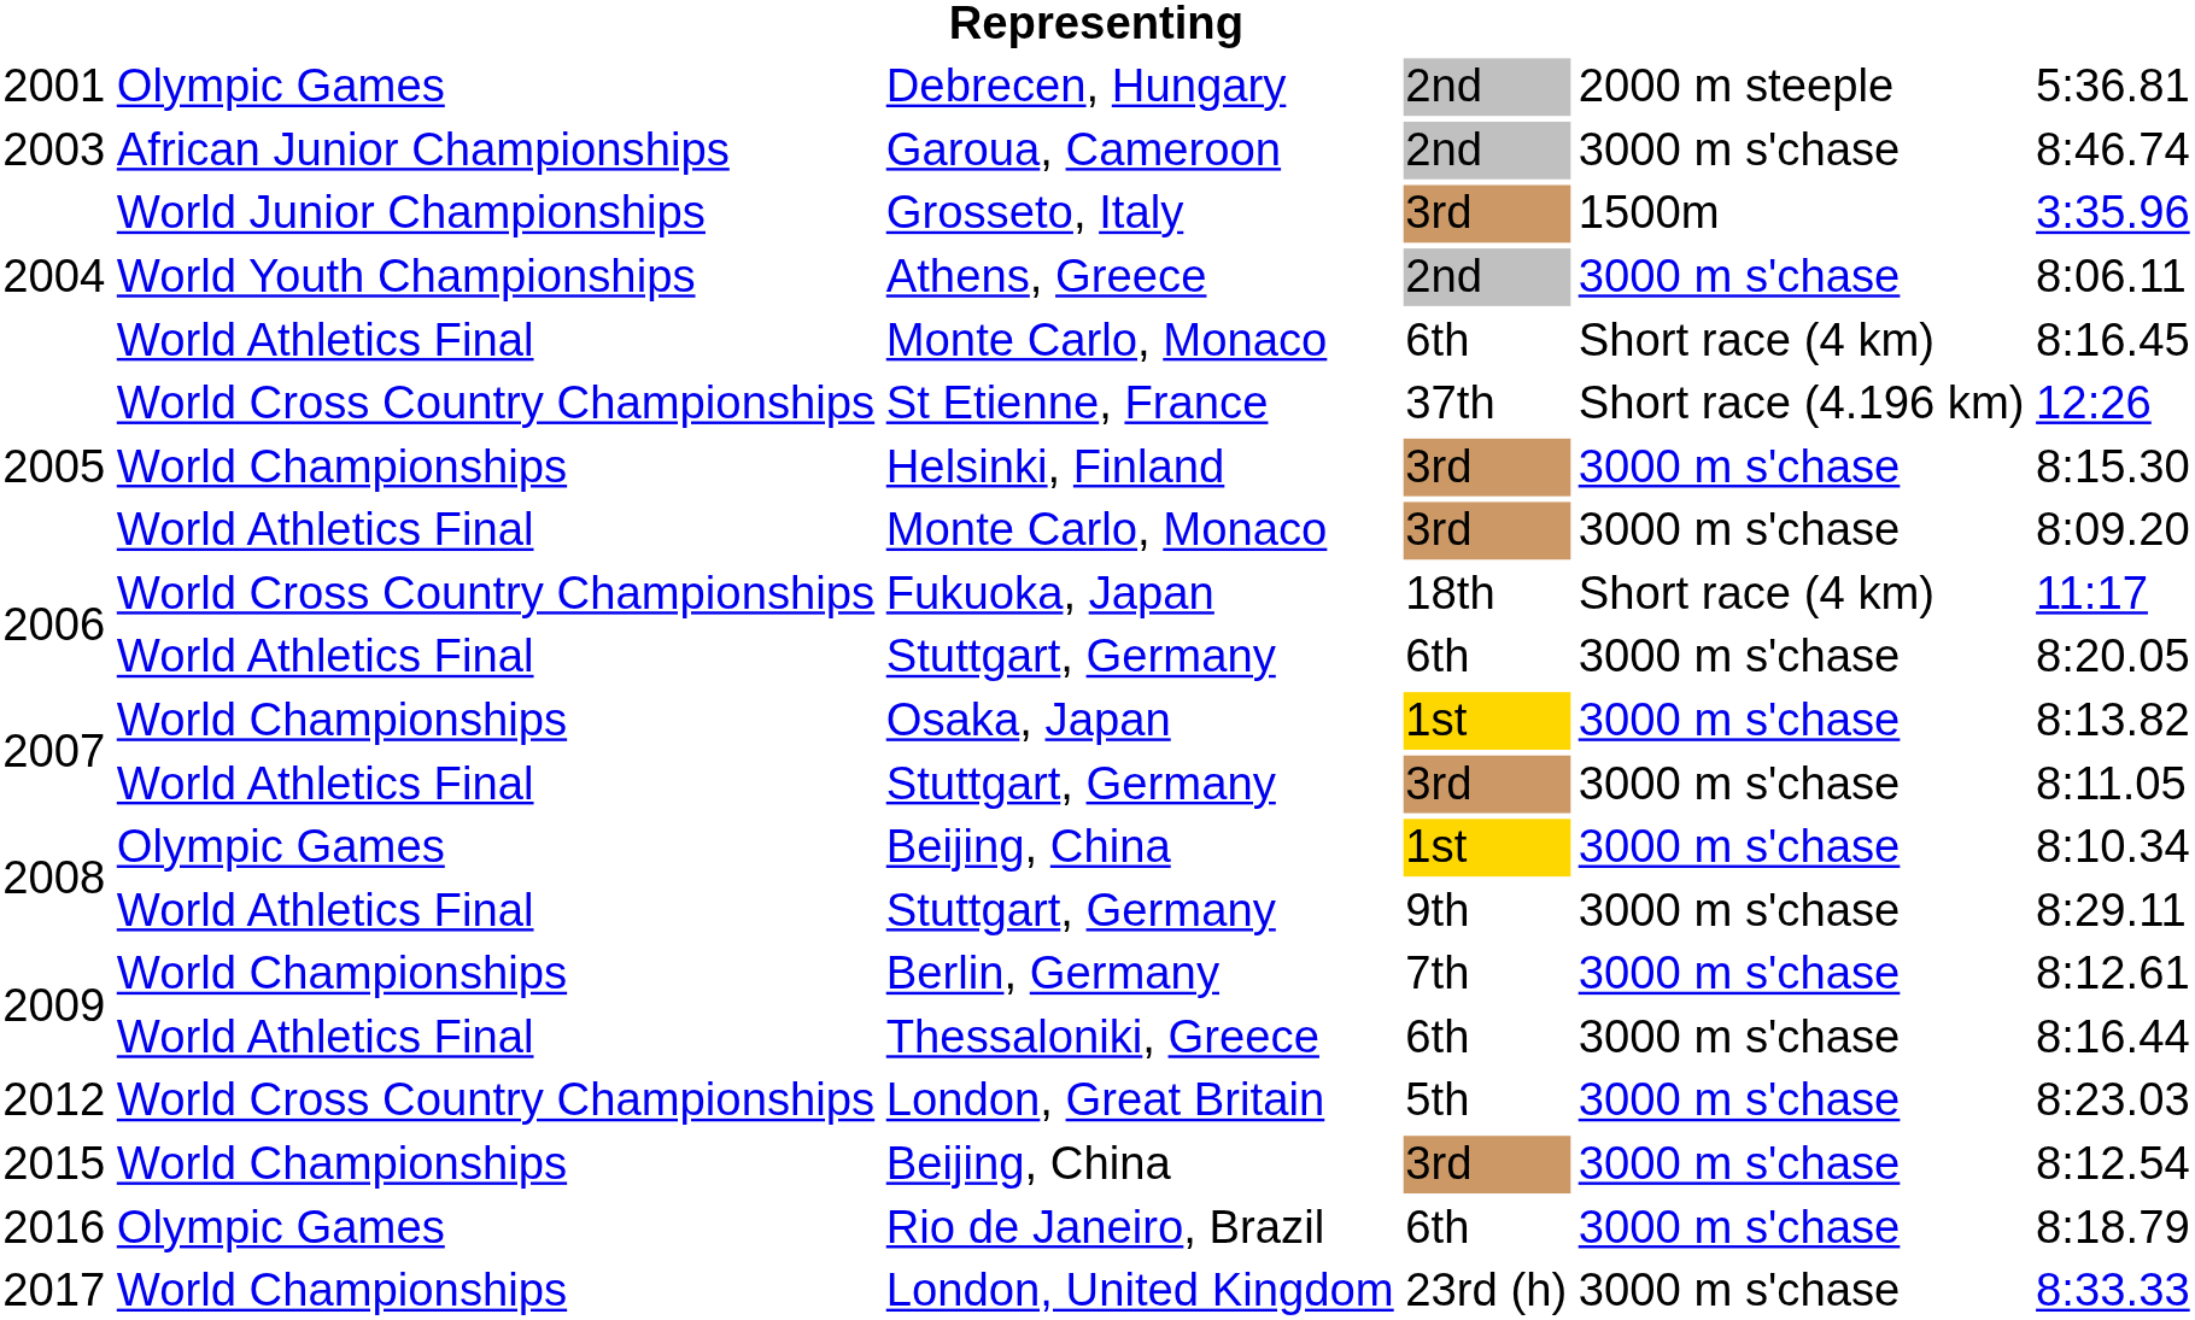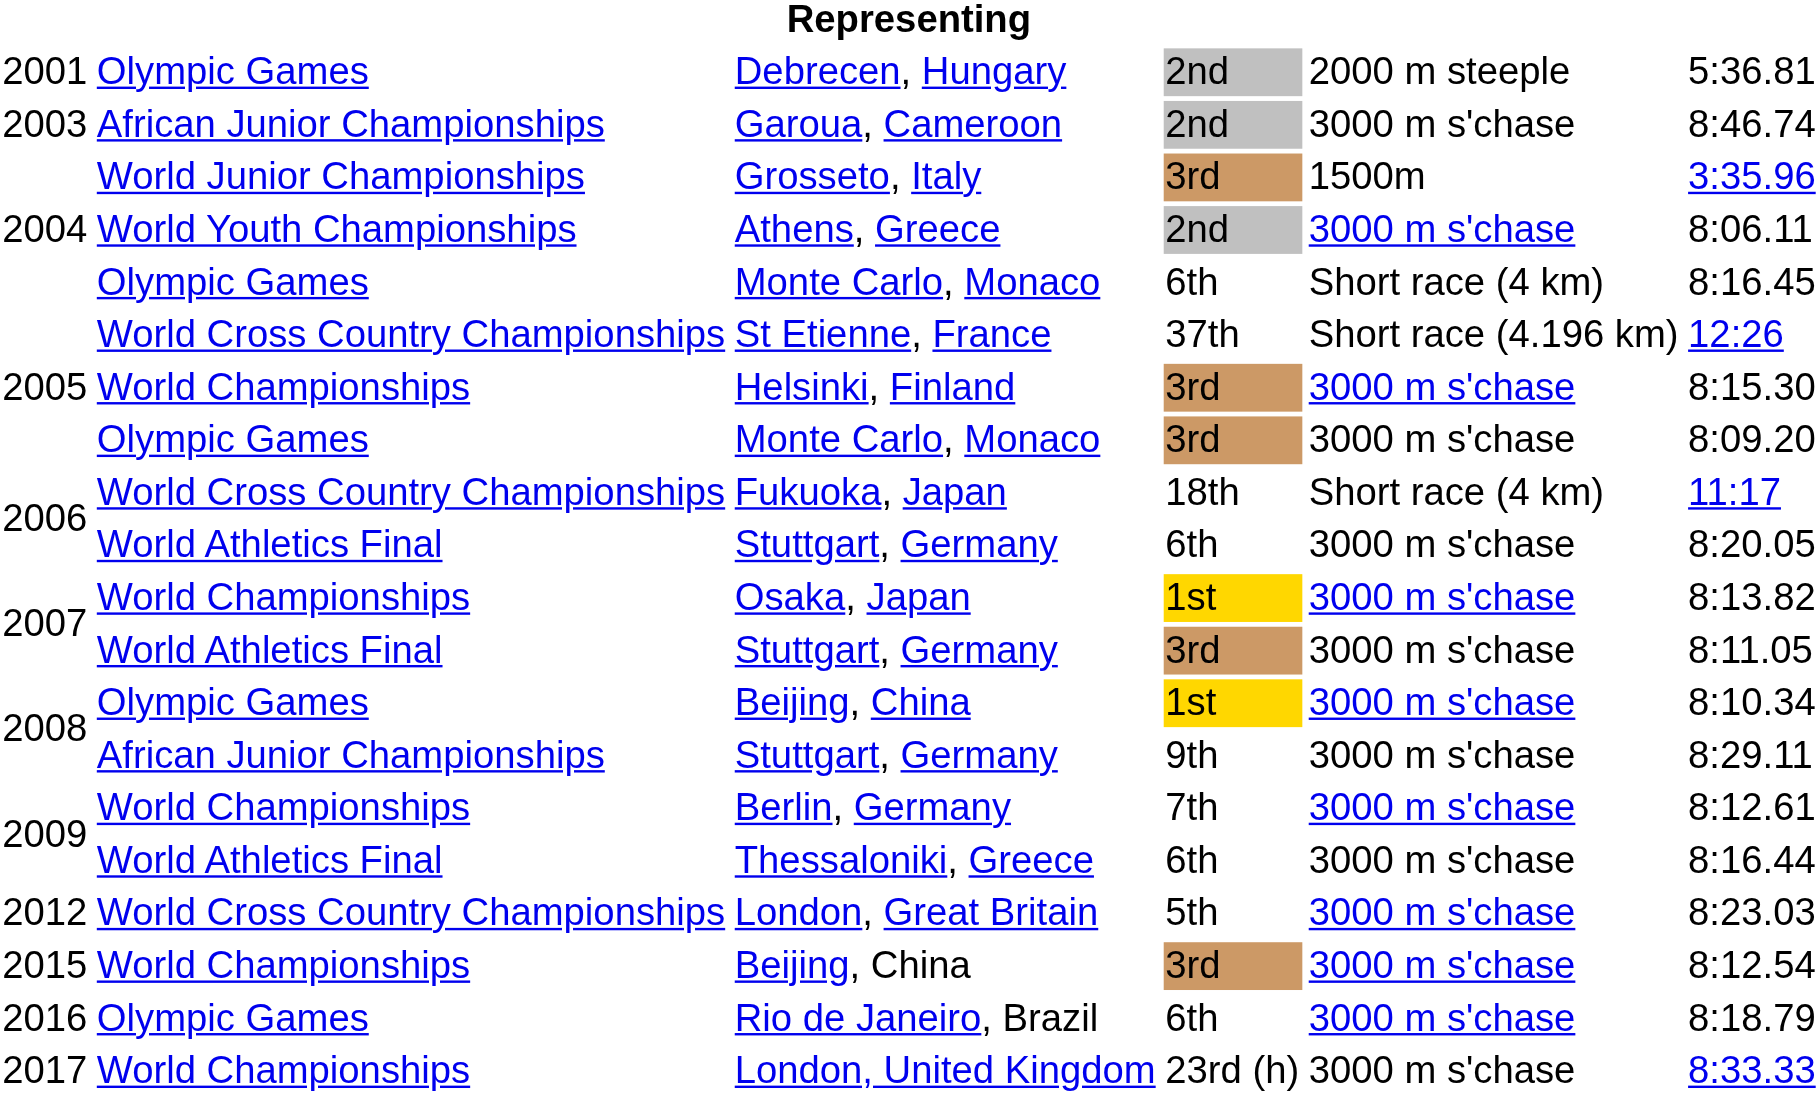2004 / Monte Carlo, Monaco | column 2: World Athletics Final -> Olympic Games
2005 / Monte Carlo, Monaco | column 2: World Athletics Final -> Olympic Games
2008 / Stuttgart, Germany | column 2: World Athletics Final -> African Junior Championships
